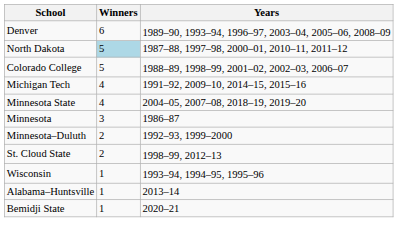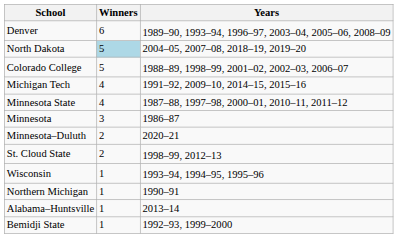North Dakota | Years: 1987–88, 1997–98, 2000–01, 2010–11, 2011–12 -> 2004–05, 2007–08, 2018–19, 2019–20
Minnesota State | Years: 2004–05, 2007–08, 2018–19, 2019–20 -> 1987–88, 1997–98, 2000–01, 2010–11, 2011–12
Minnesota–Duluth | Years: 1992–93, 1999–2000 -> 2020–21
+ row: Northern Michigan | 1 | 1990–91
Bemidji State | Years: 2020–21 -> 1992–93, 1999–2000
